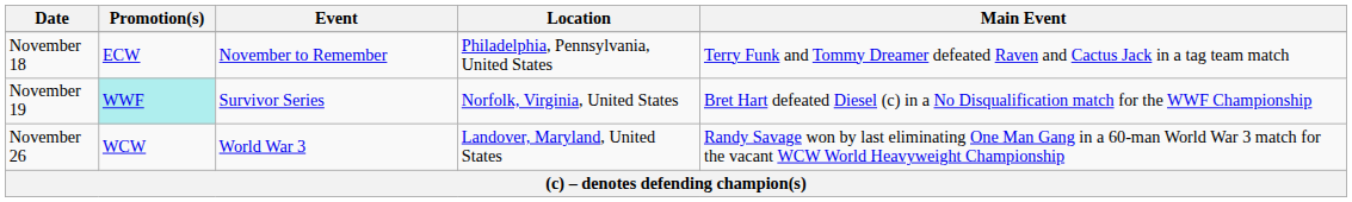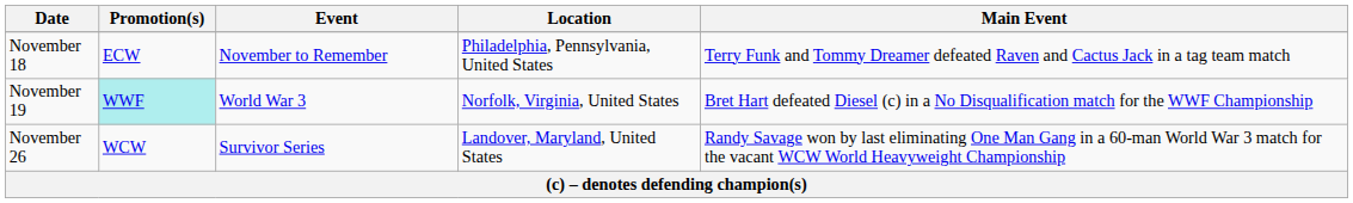November 19 | Event: Survivor Series -> World War 3
November 26 | Event: World War 3 -> Survivor Series
